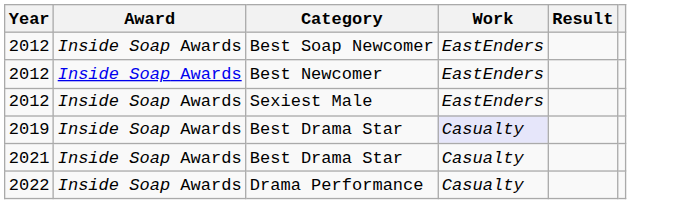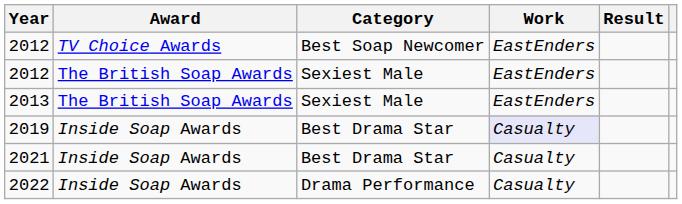2012 / Best Soap Newcomer | Award: Inside Soap Awards -> TV Choice Awards
- row: 2012 | Inside Soap Awards | Best Newcomer | EastEnders
2012 / Sexiest Male | Award: Inside Soap Awards -> The British Soap Awards
+ row: 2013 | The British Soap Awards | Sexiest Male | EastEnders
